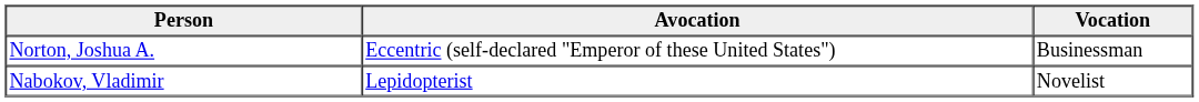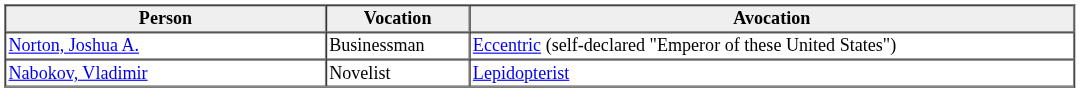columns swapped: Avocation <-> Vocation
